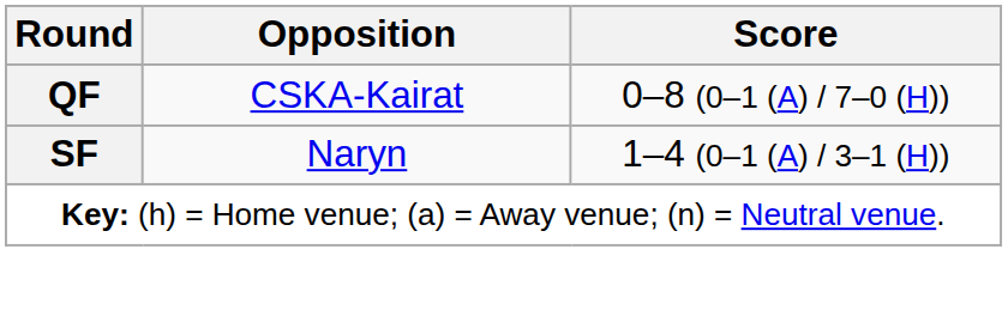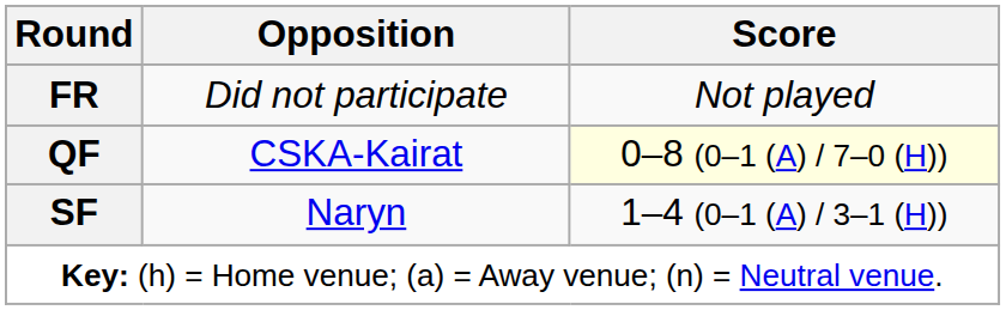+ row: FR | Did not participate | Not played
QF | Score: no background -> lightyellow background
